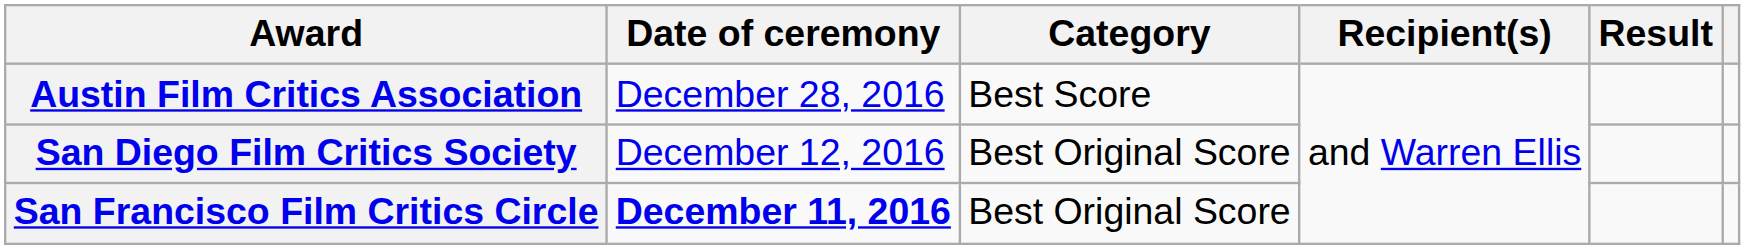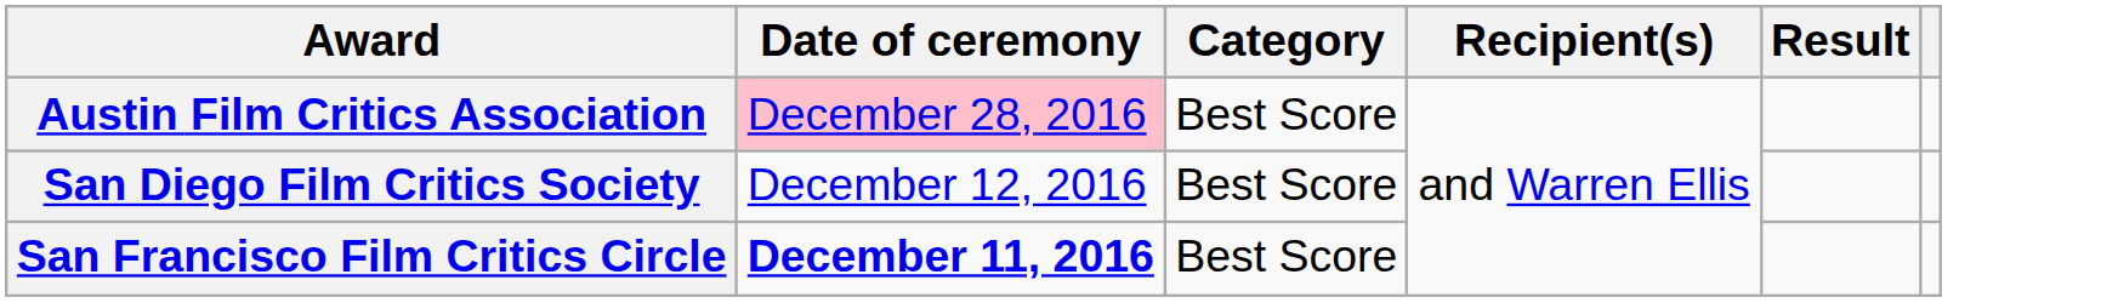Austin Film Critics Association | Date of ceremony: no background -> pink background
San Diego Film Critics Society | Category: Best Original Score -> Best Score
San Francisco Film Critics Circle | Category: Best Original Score -> Best Score
